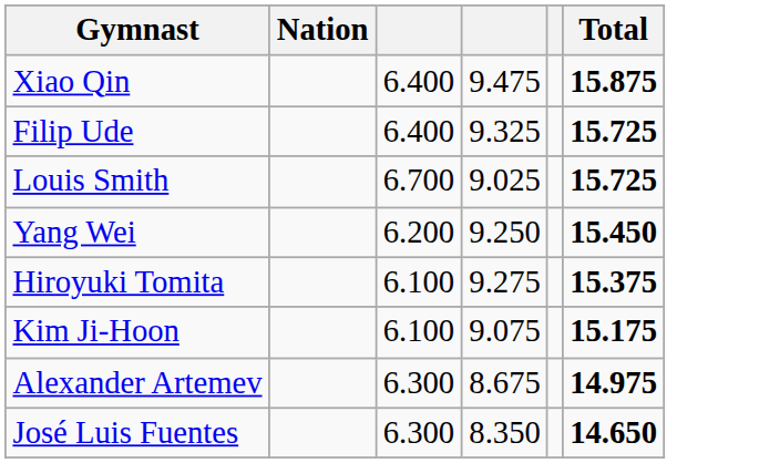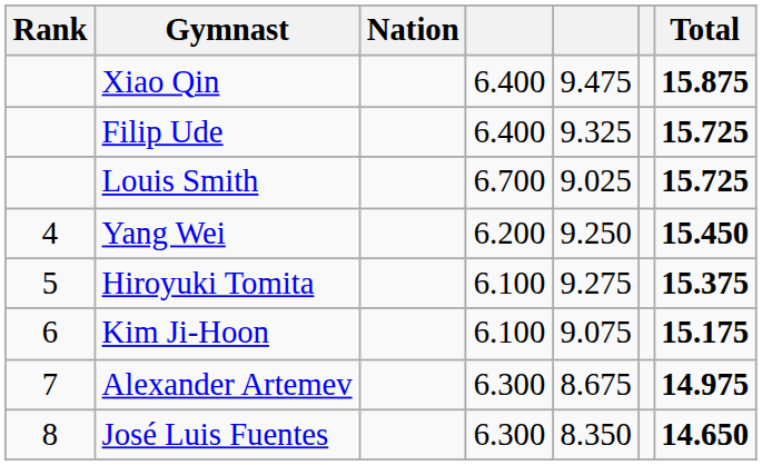+ column: Rank | 4 | 5 | 6 | 7 | 8
